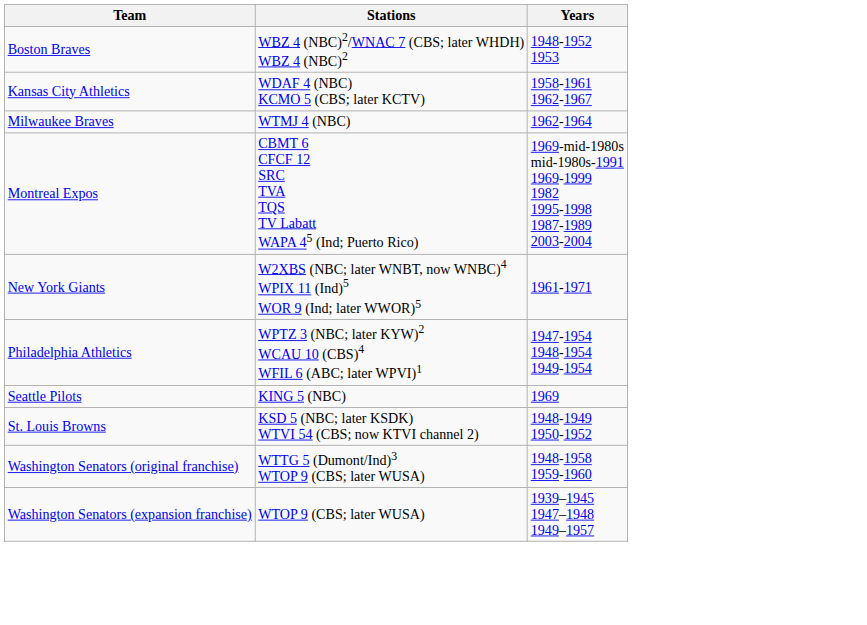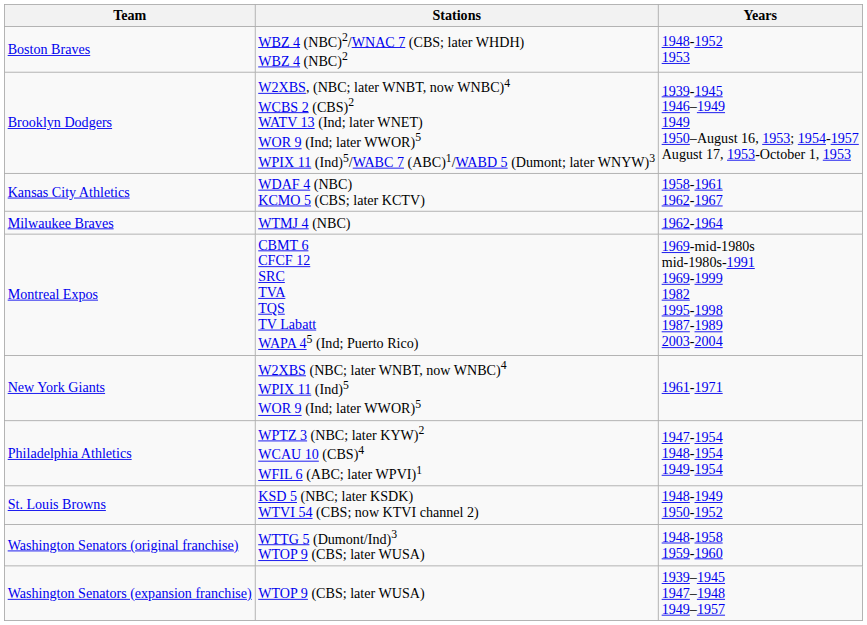+ row: Brooklyn Dodgers | W2XBS, (NBC; later WNBT, now WNBC)4 WCBS 2 (CBS)2 WATV 13 (Ind; later WNET) WOR 9 (Ind; later WWOR)5 WPIX 11 (Ind)5/WABC 7 (ABC)1/WABD 5 (Dumont; later WNYW)3 | 1939-1945 1946–1949 1949 1950–August 16, 1953; 1954-1957 August 17, 1953-October 1, 1953
- row: Seattle Pilots | KING 5 (NBC) | 1969
